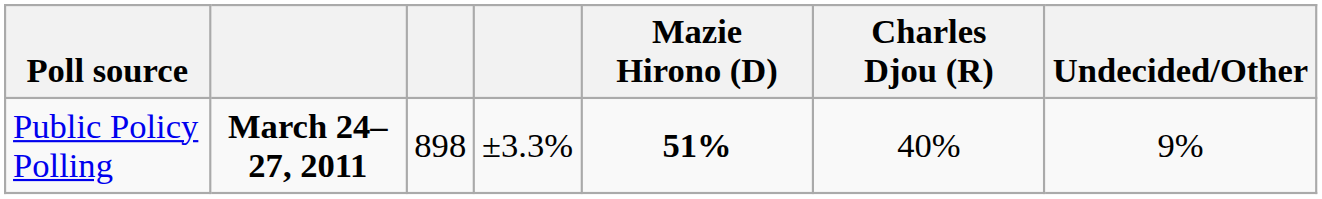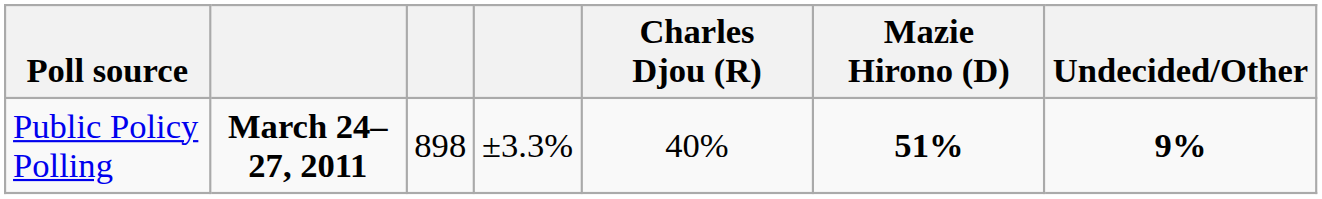columns swapped: Mazie Hirono (D) <-> Charles Djou (R)
Public Policy Polling | Undecided/Other: normal -> bold
